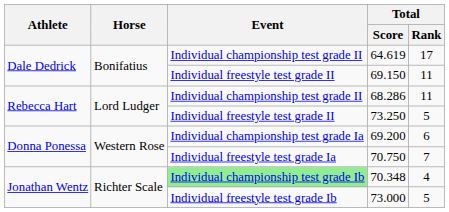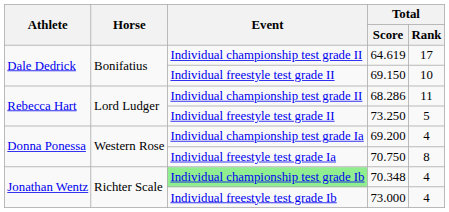69.150 | Total / Rank: 11 -> 10
69.200 | Total / Rank: 6 -> 4
70.750 | Total / Rank: 7 -> 8
73.000 | Total / Rank: 5 -> 4
